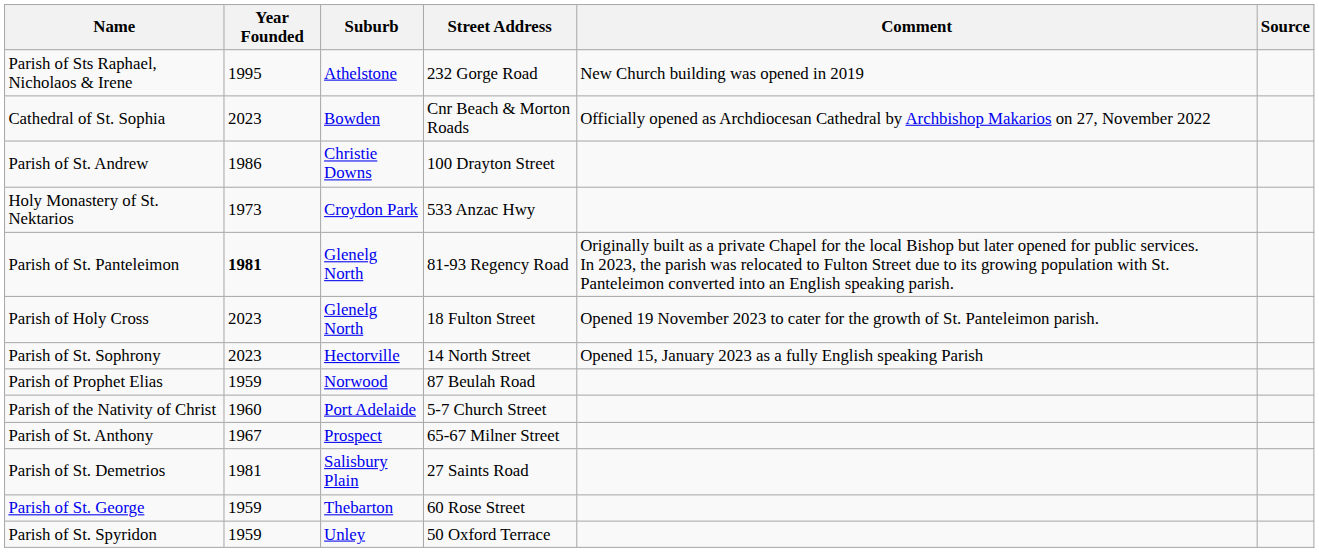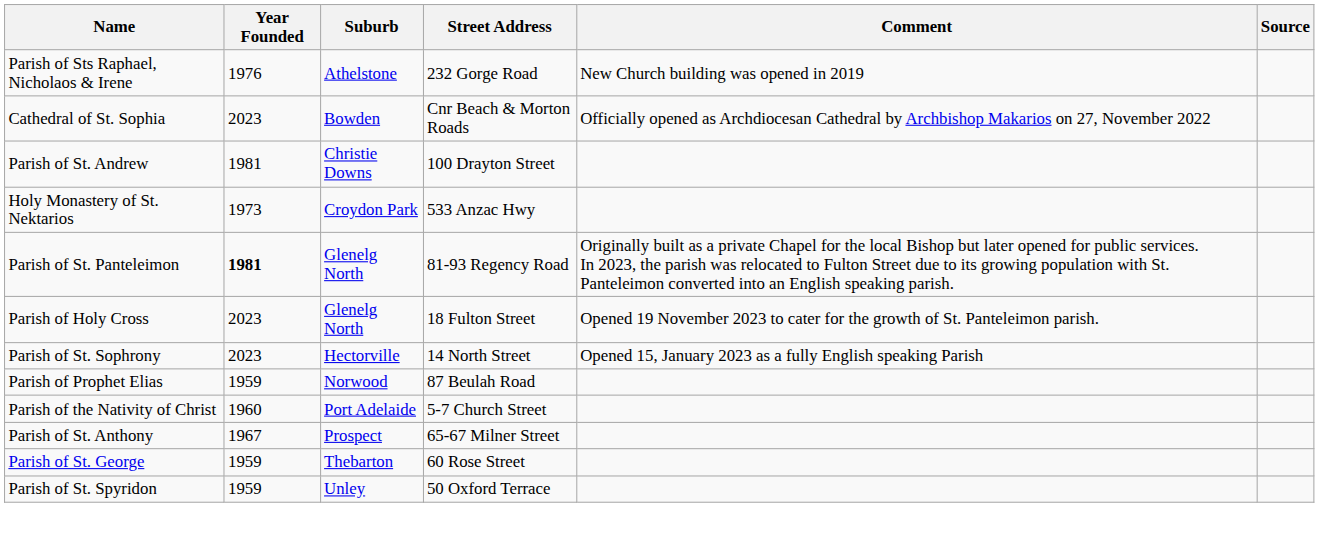Parish of Sts Raphael, Nicholaos & Irene | Year Founded: 1995 -> 1976
Parish of St. Andrew | Year Founded: 1986 -> 1981
- row: Parish of St. Demetrios | 1981 | Salisbury Plain | 27 Saints Road
